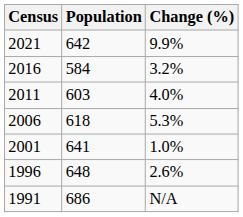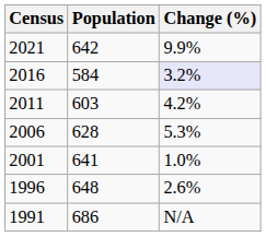2016 | Change (%): no background -> lavender background
2011 | Change (%): 4.0% -> 4.2%
2006 | Population: 618 -> 628
